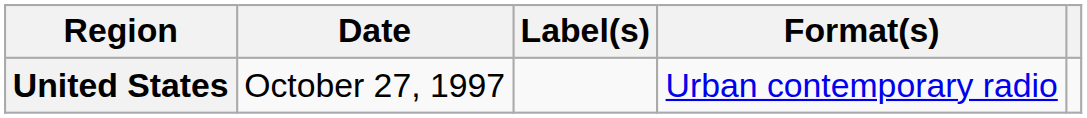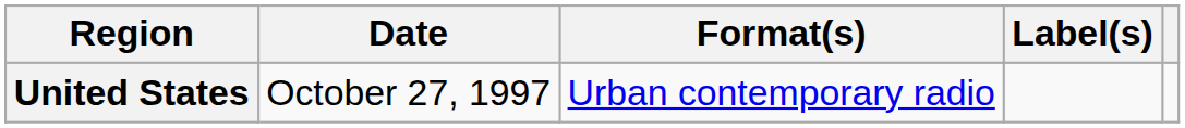columns swapped: Format(s) <-> Label(s)
